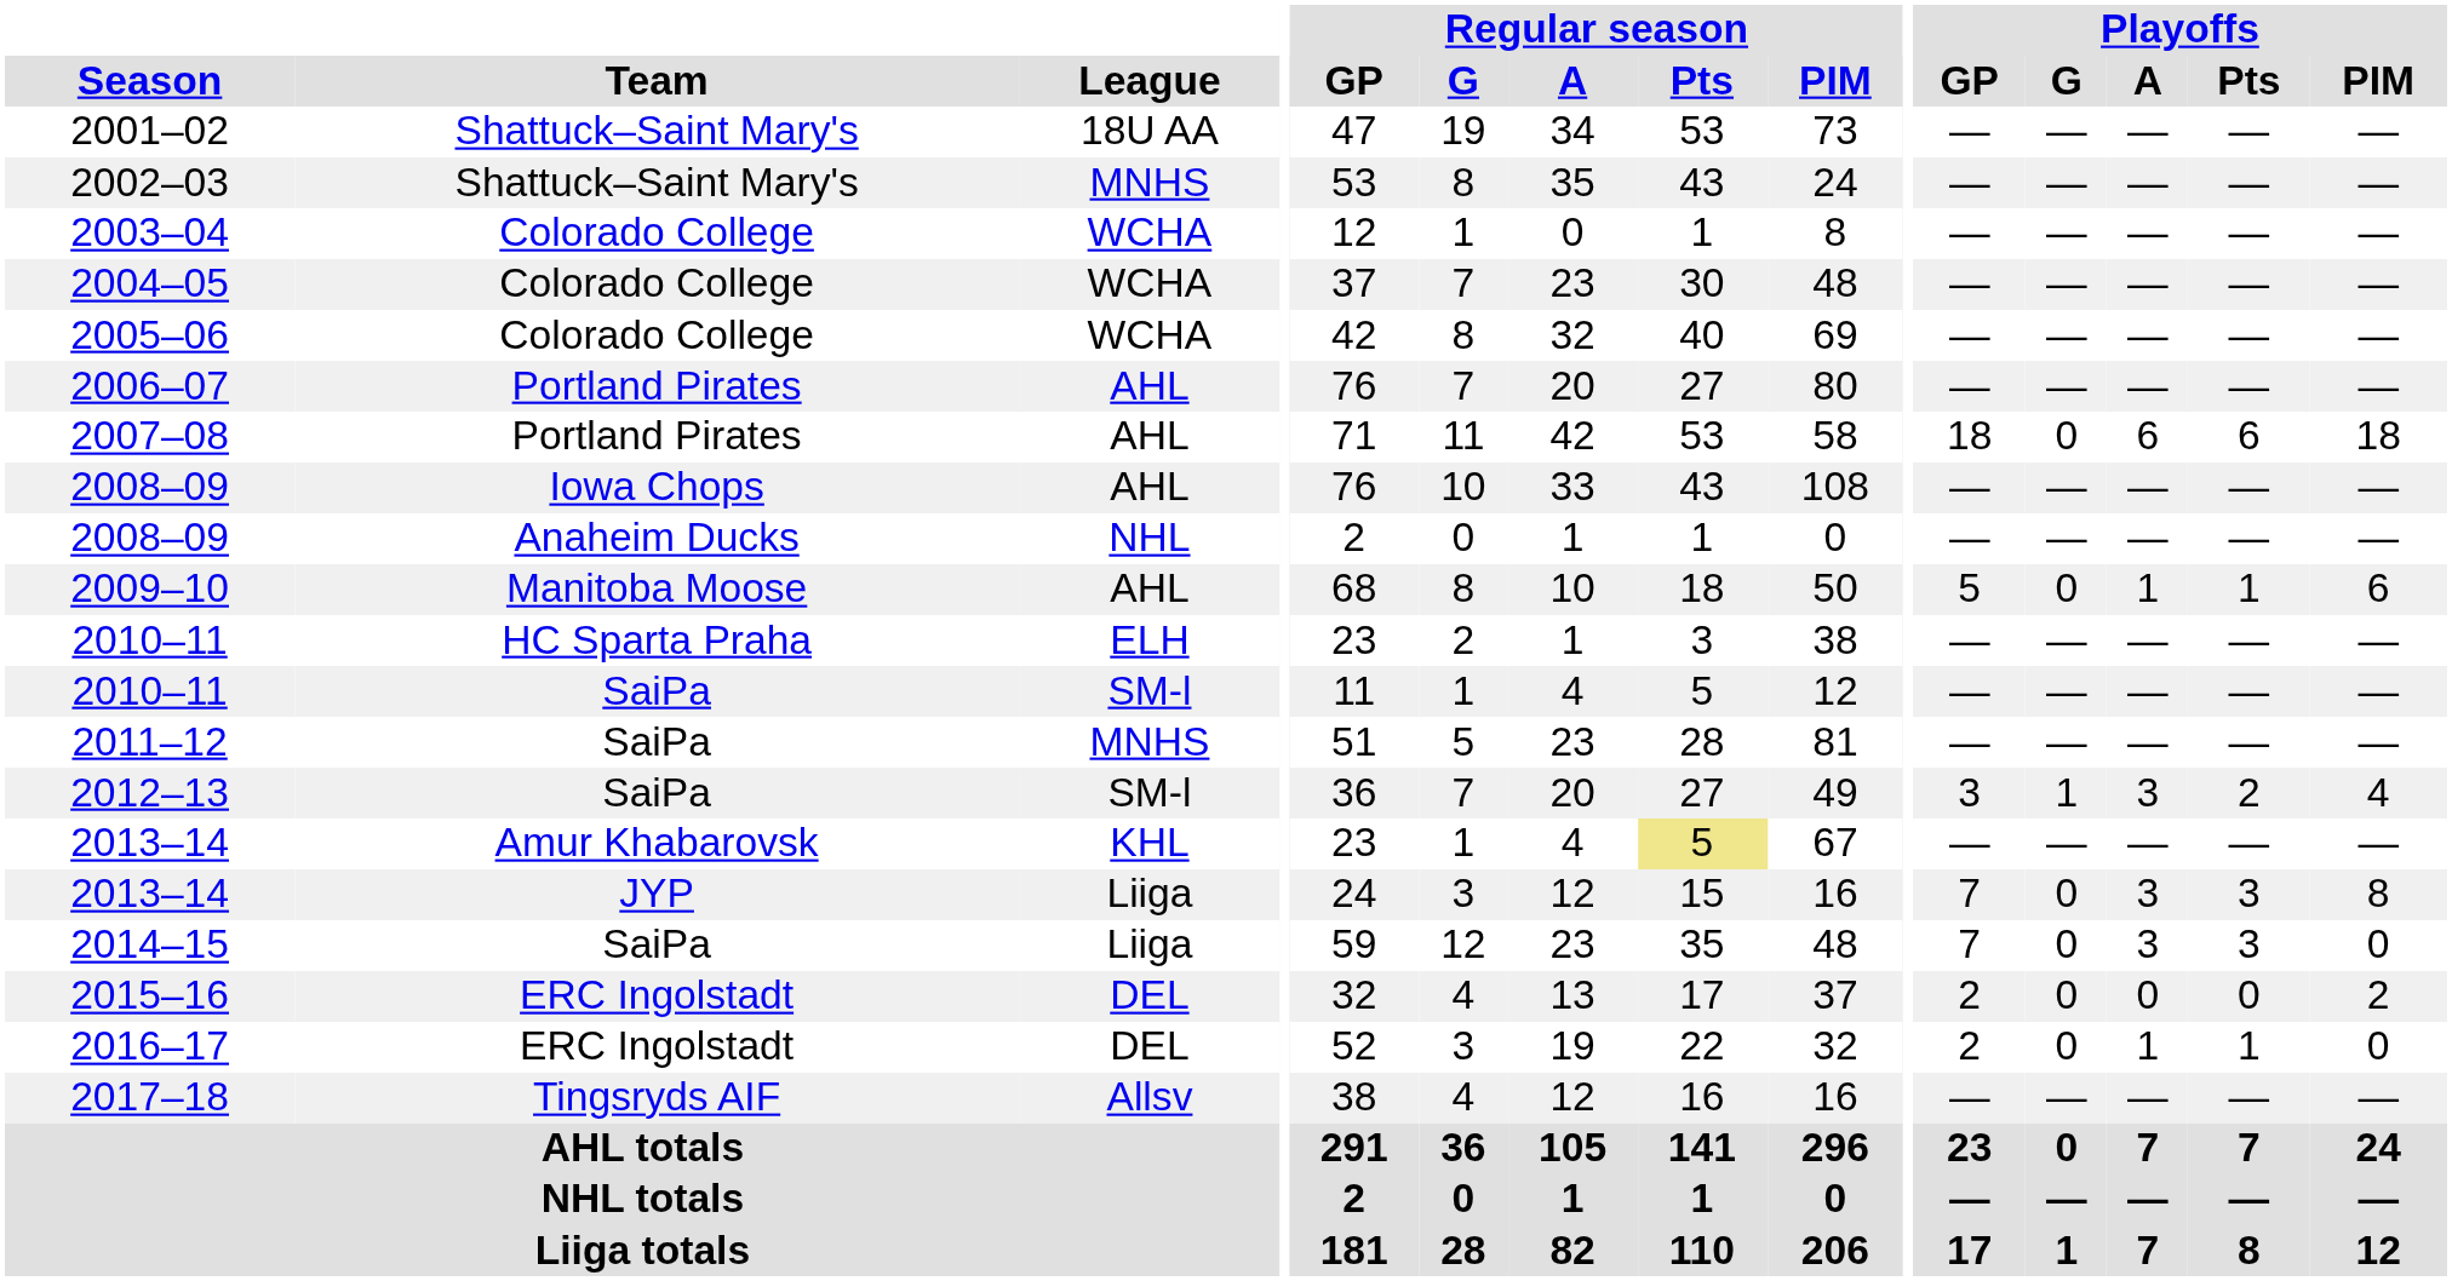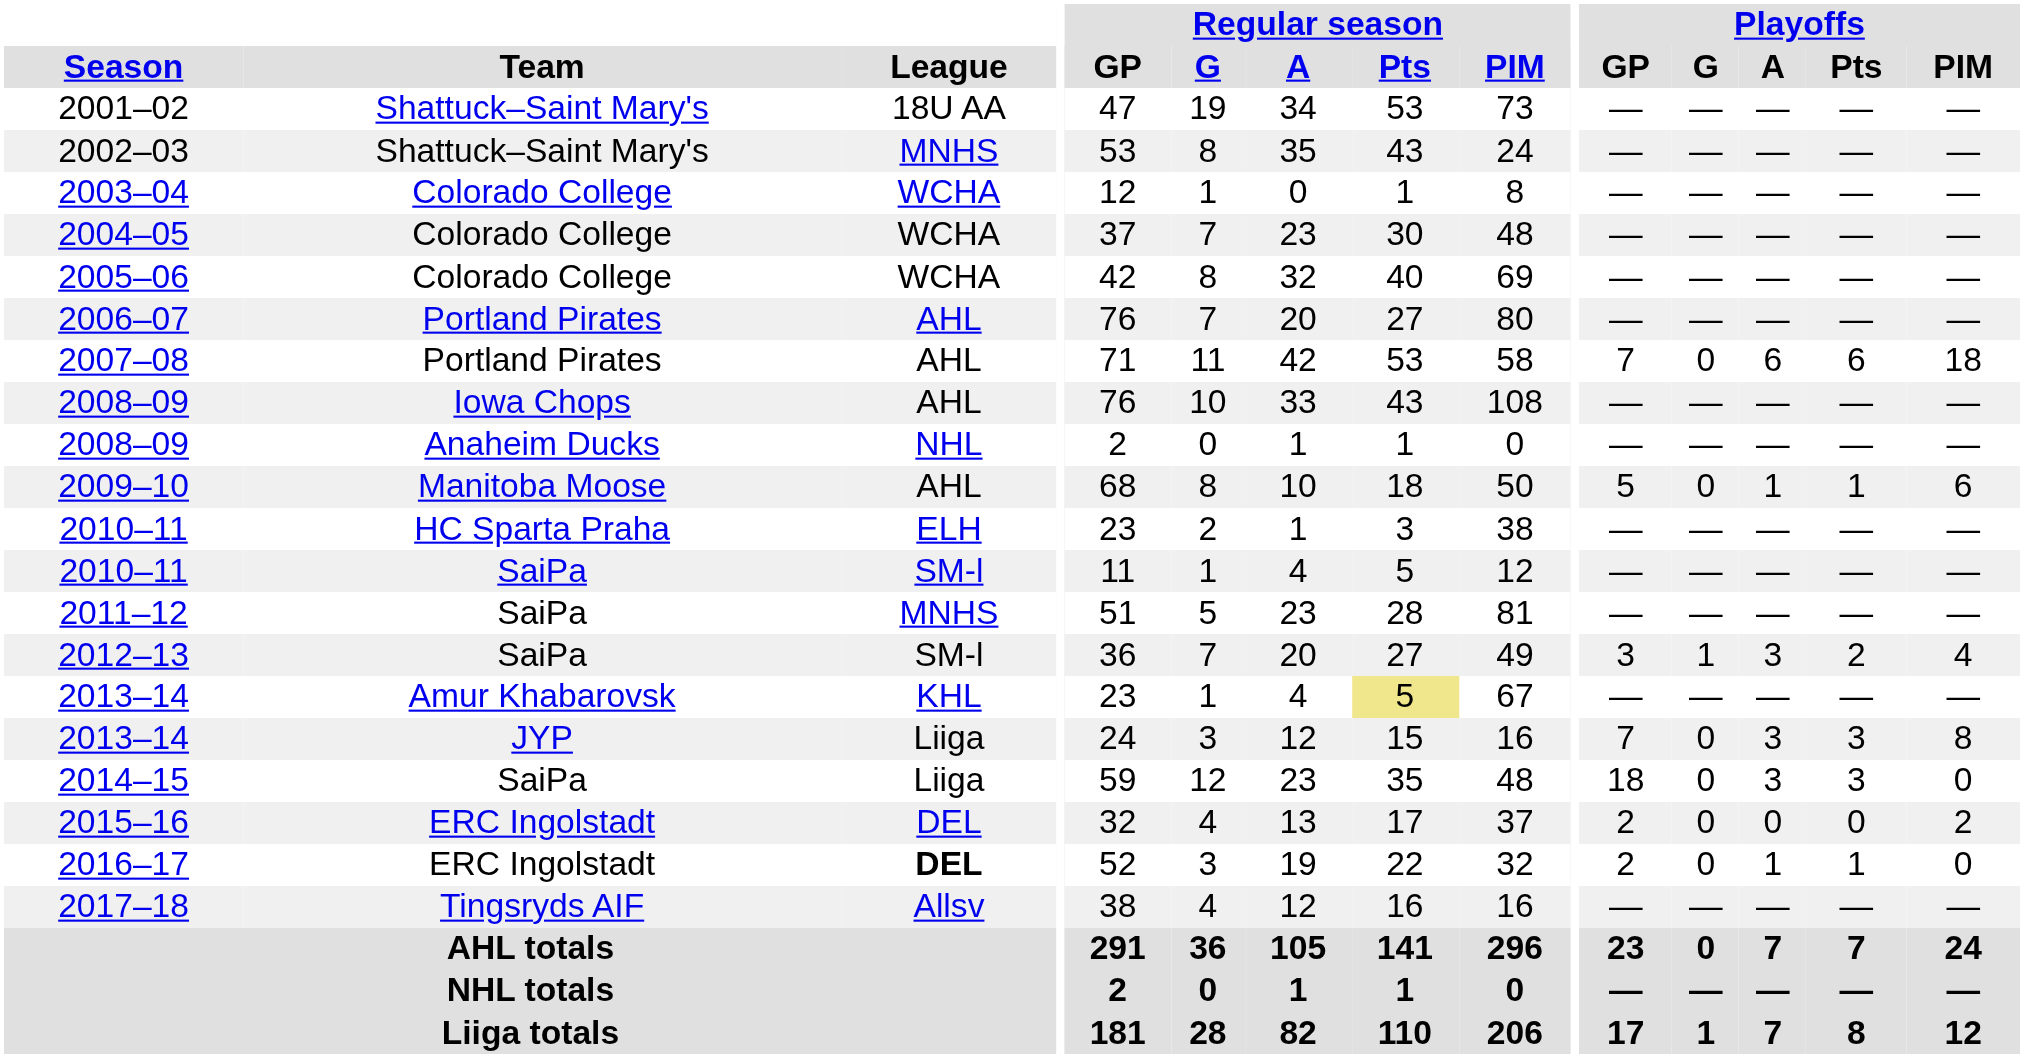2007–08 | Playoffs / GP: 18 -> 7
2014–15 | Playoffs / GP: 7 -> 18
2016–17 | League: normal -> bold
